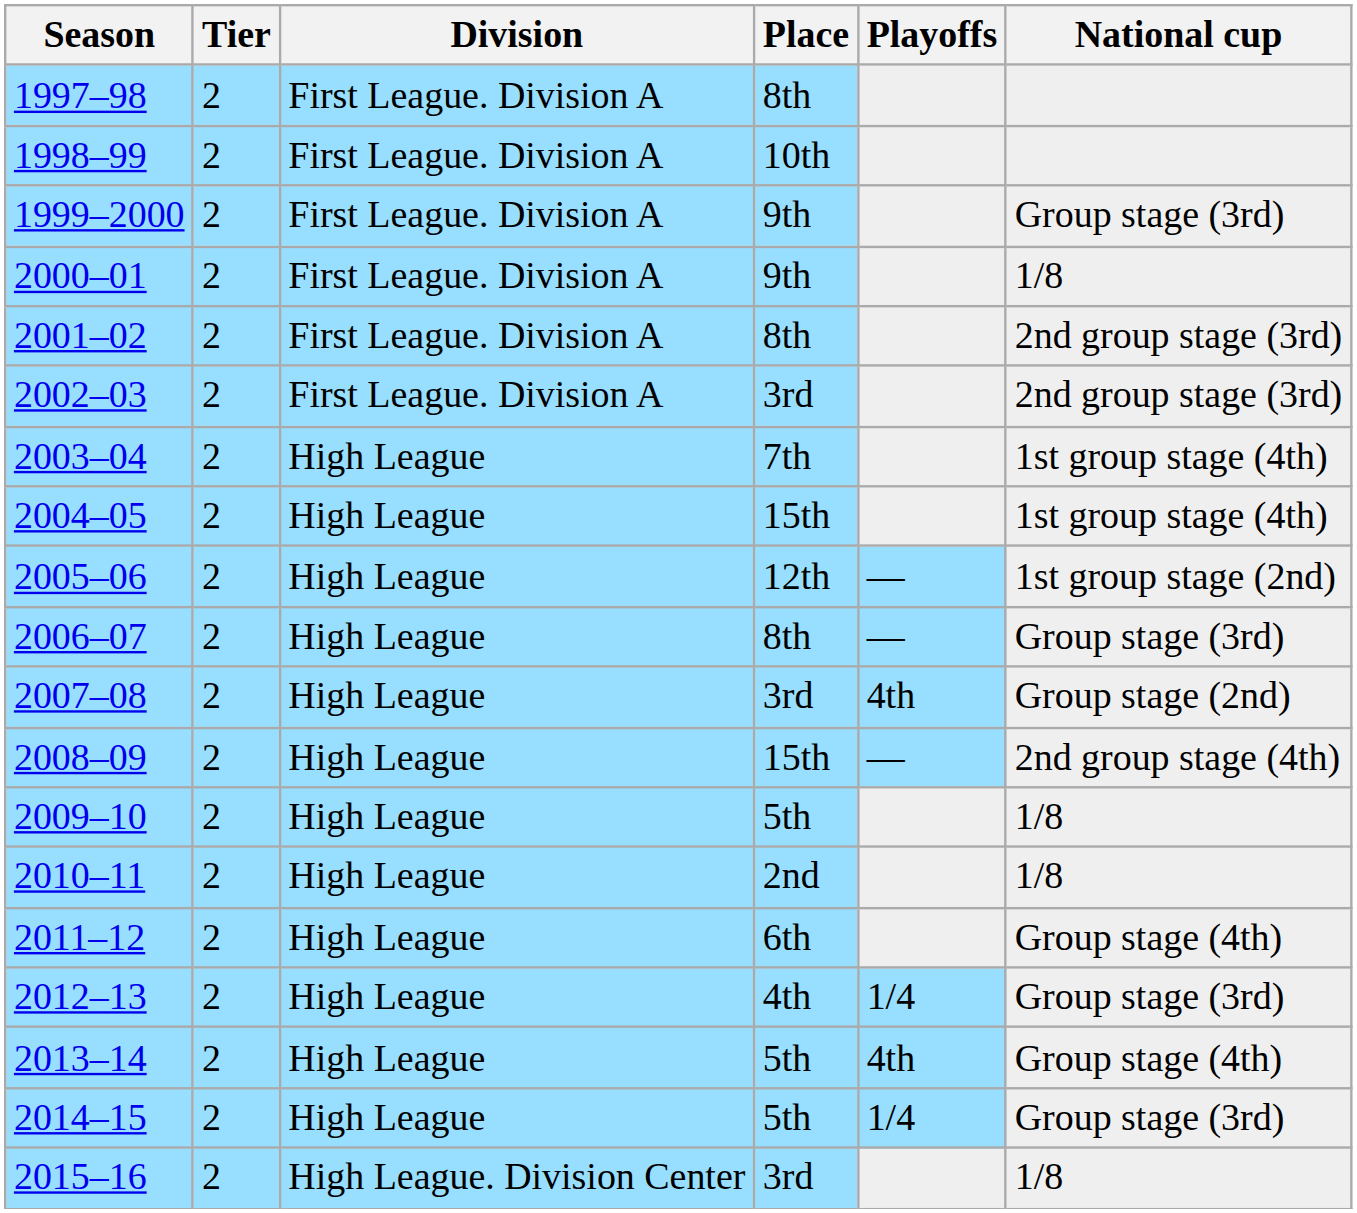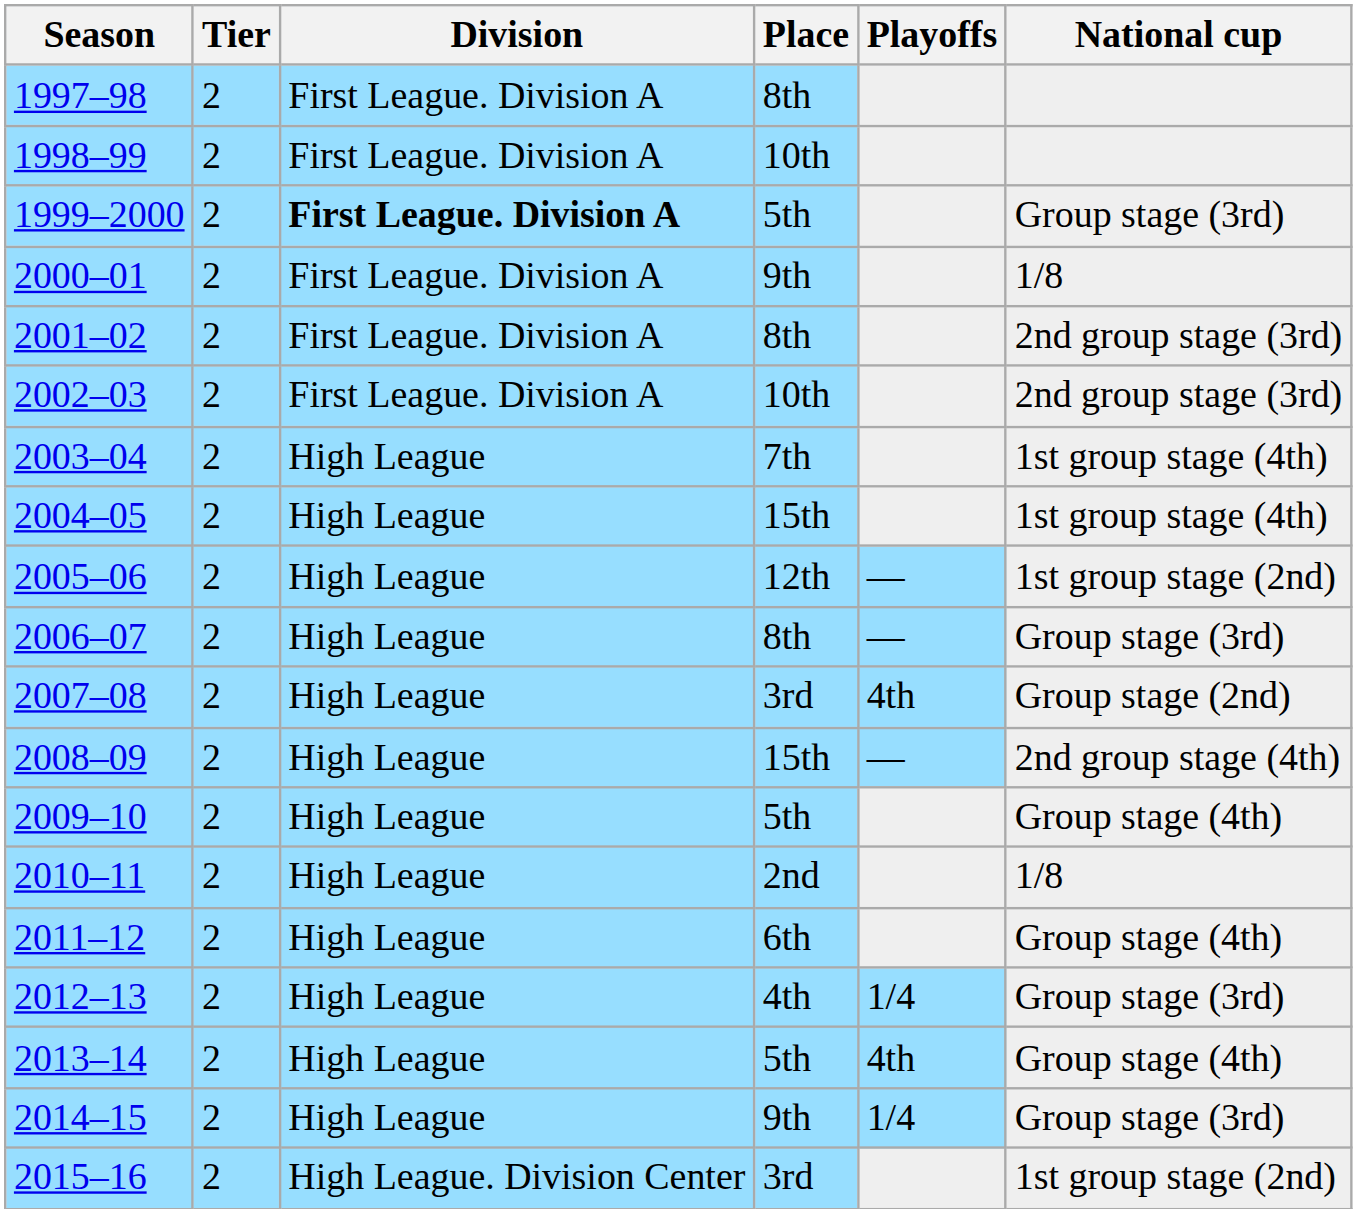1999–2000 | Division: normal -> bold
1999–2000 | Place: 9th -> 5th
2002–03 | Place: 3rd -> 10th
2009–10 | National cup: 1/8 -> Group stage (4th)
2014–15 | Place: 5th -> 9th
2015–16 | National cup: 1/8 -> 1st group stage (2nd)
